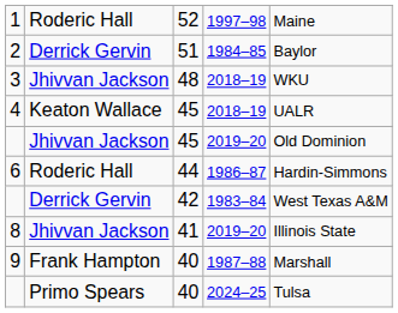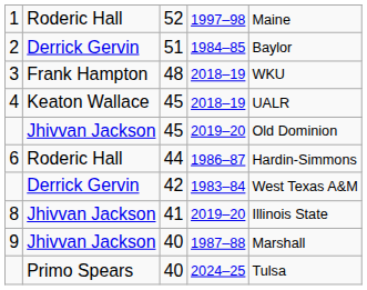3 | column 2: Jhivvan Jackson -> Frank Hampton
9 | column 2: Frank Hampton -> Jhivvan Jackson
